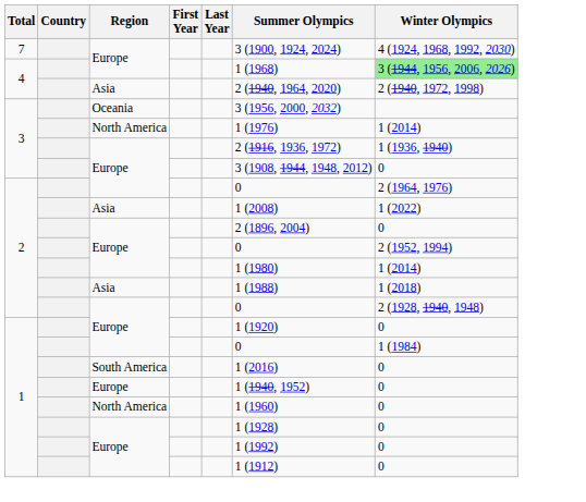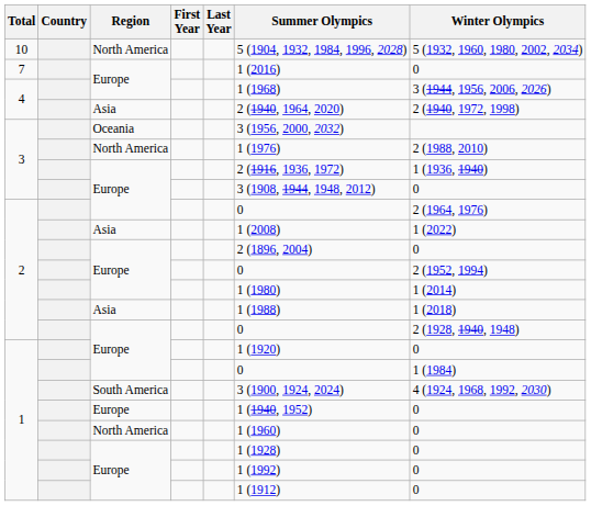+ row: 10 | North America | 5 (1904, 1932, 1984, 1996, 2028) | 5 (1932, 1960, 1980, 2002, 2034)
7 | Summer Olympics: 3 (1900, 1924, 2024) -> 1 (2016)
7 | Winter Olympics: 4 (1924, 1968, 1992, 2030) -> 0
4 / Europe | Winter Olympics: lightgreen background -> no background
3 / North America | Winter Olympics: 1 (2014) -> 2 (1988, 2010)
1 / South America | Summer Olympics: 1 (2016) -> 3 (1900, 1924, 2024)
1 / South America | Winter Olympics: 0 -> 4 (1924, 1968, 1992, 2030)
